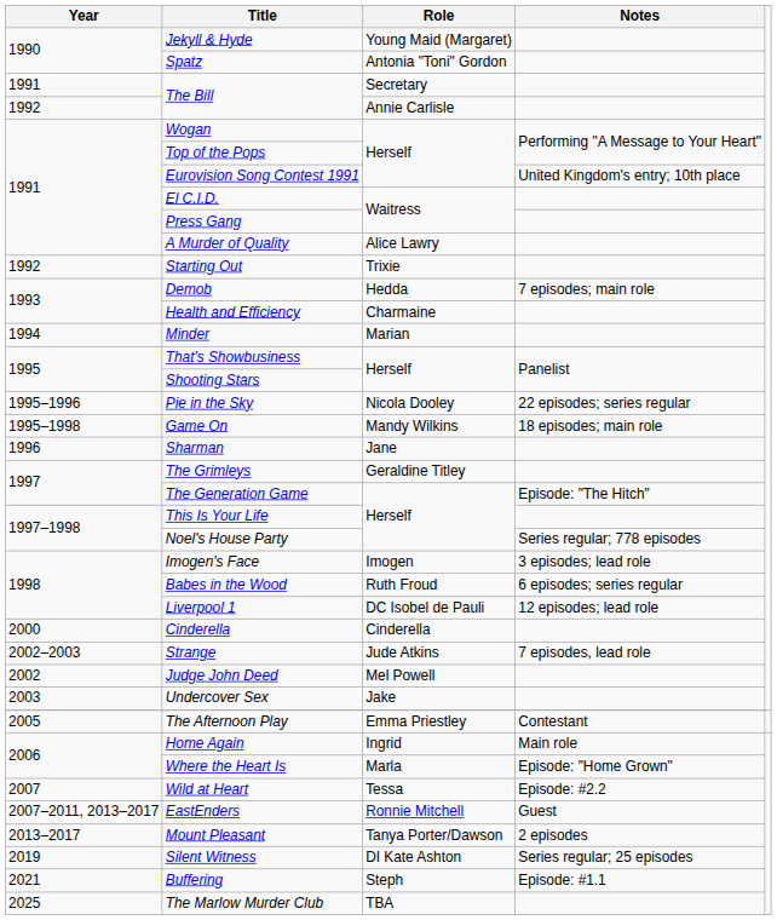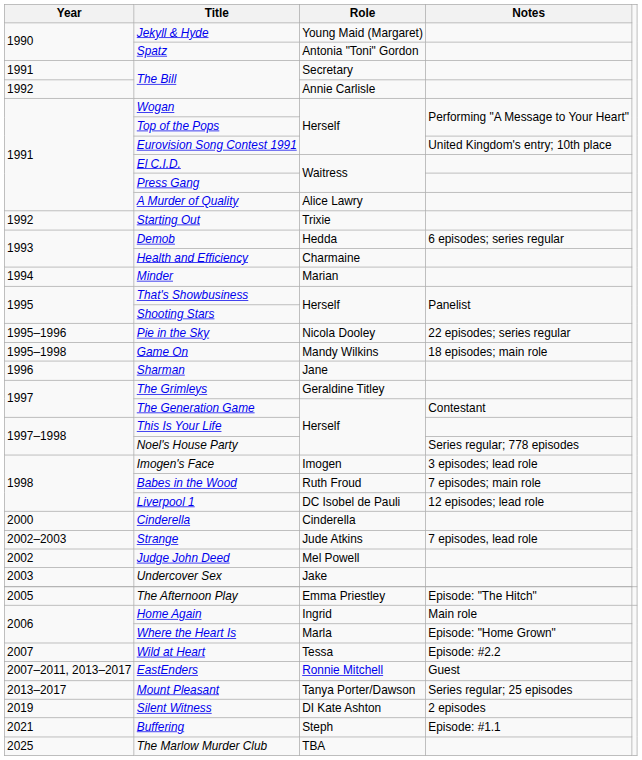Demob | Notes: 7 episodes; main role -> 6 episodes; series regular
The Generation Game | Notes: Episode: "The Hitch" -> Contestant
Babes in the Wood | Notes: 6 episodes; series regular -> 7 episodes; main role
The Afternoon Play | Notes: Contestant -> Episode: "The Hitch"
Mount Pleasant | Notes: 2 episodes -> Series regular; 25 episodes
Silent Witness | Notes: Series regular; 25 episodes -> 2 episodes
